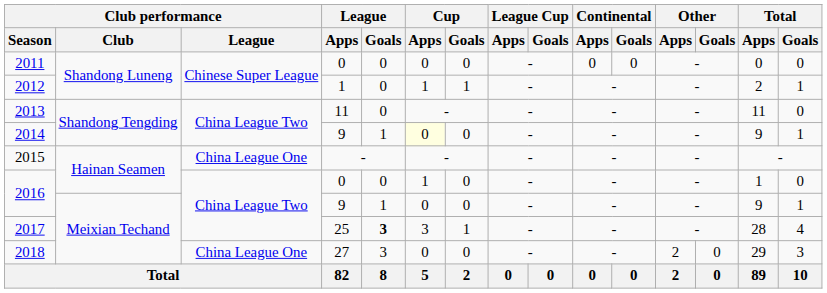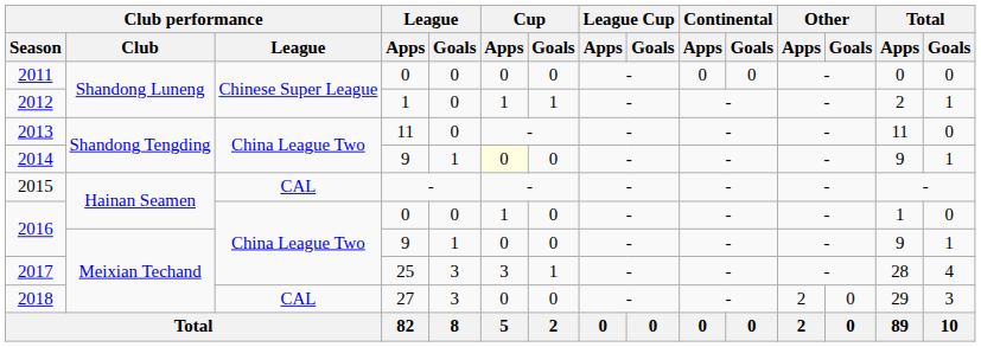2015 | Club performance / League: China League One -> CAL
2017 | League / Goals: bold -> normal
2018 | Club performance / League: China League One -> CAL
